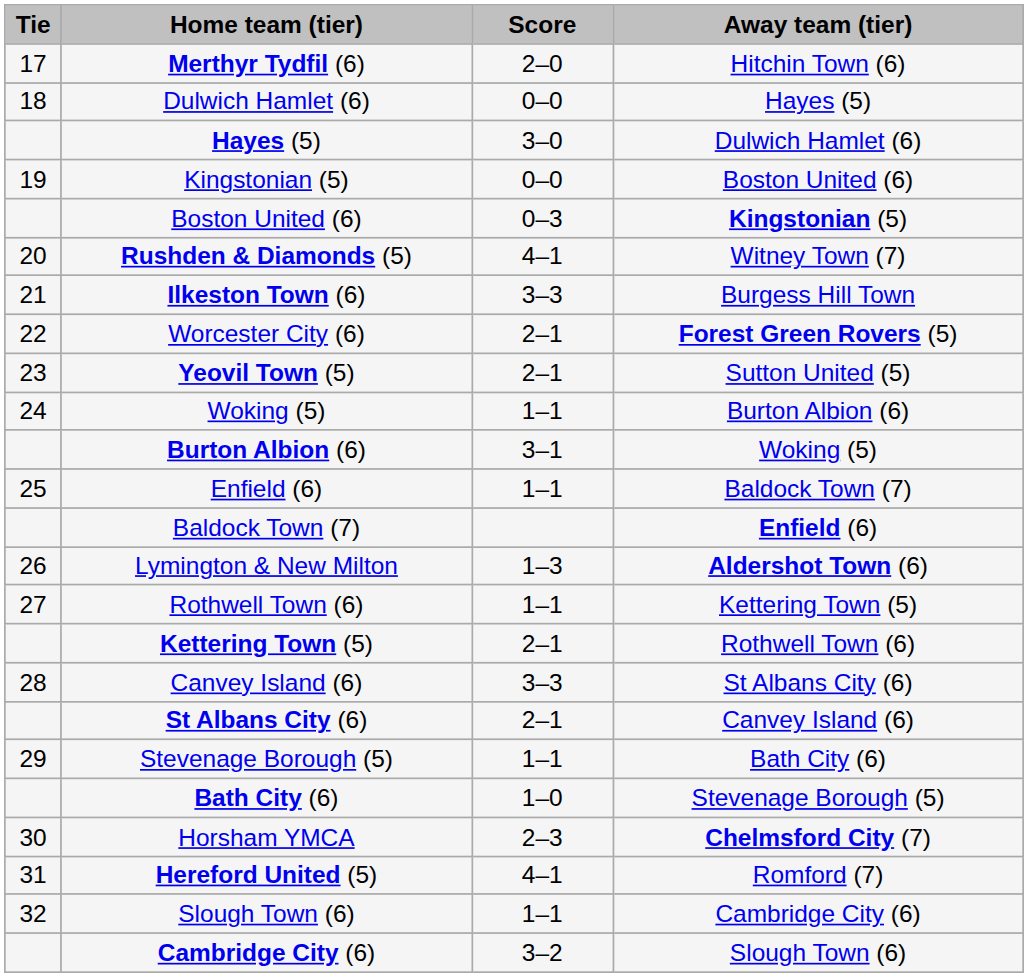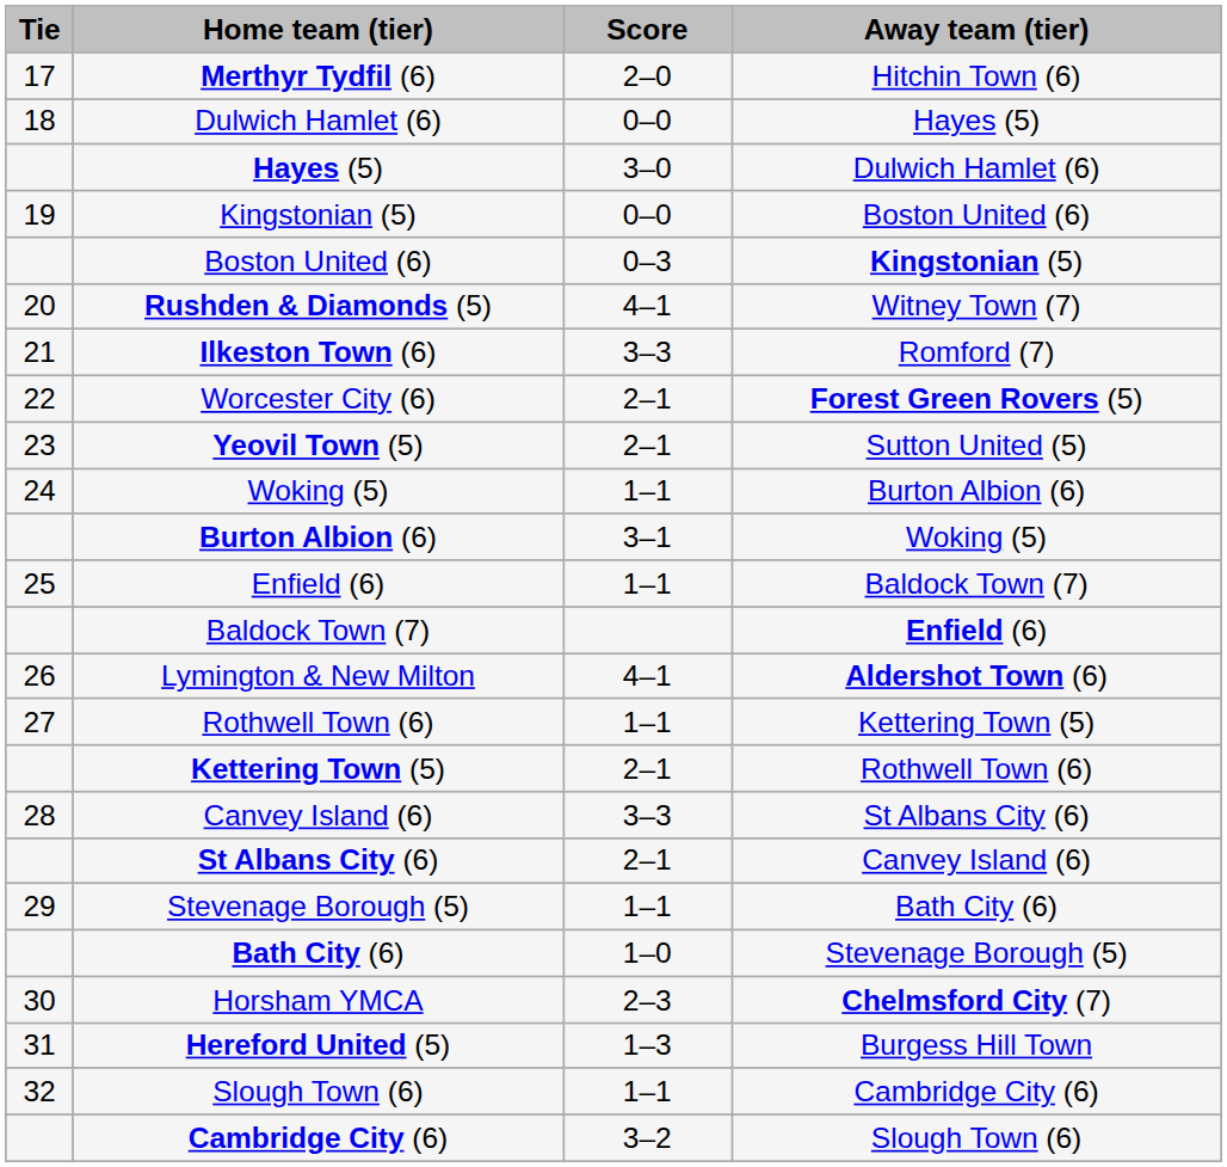Ilkeston Town (6) | Away team (tier): Burgess Hill Town -> Romford (7)
Lymington & New Milton | Score: 1–3 -> 4–1
Hereford United (5) | Score: 4–1 -> 1–3
Hereford United (5) | Away team (tier): Romford (7) -> Burgess Hill Town
